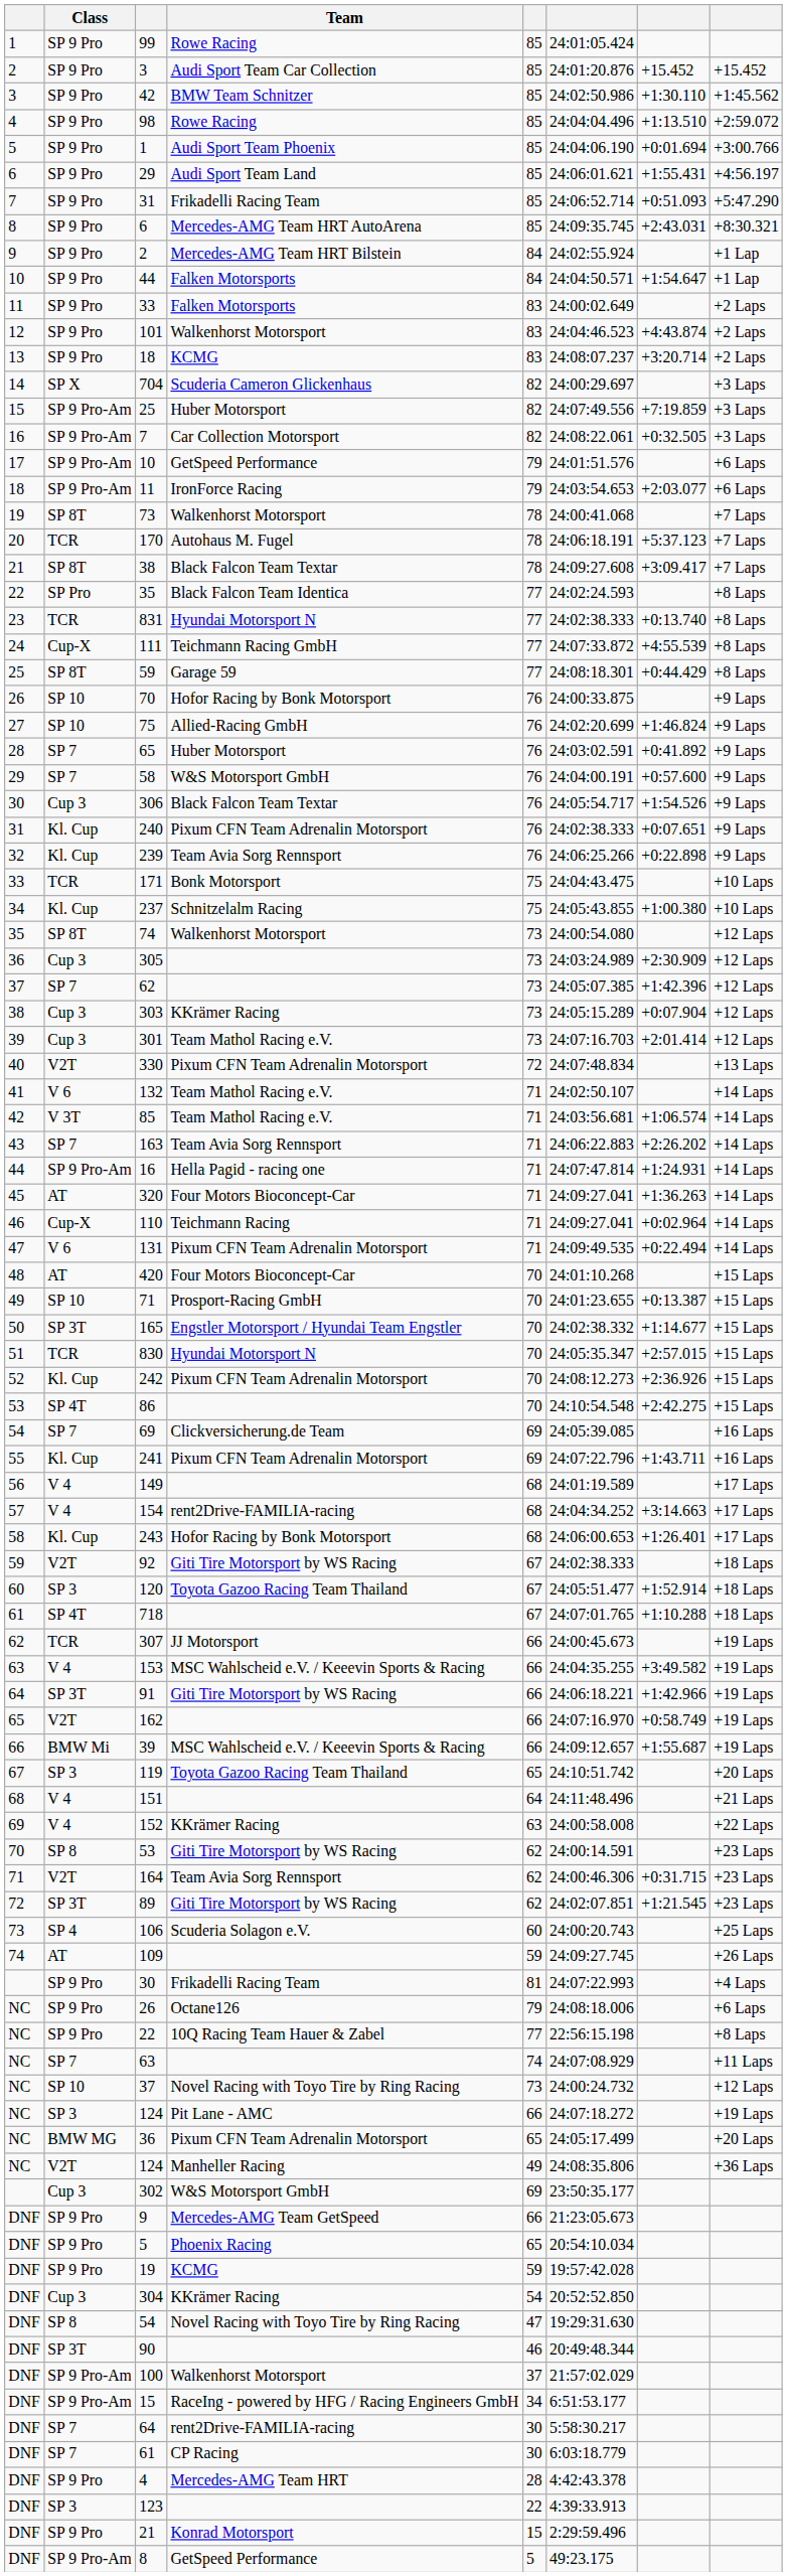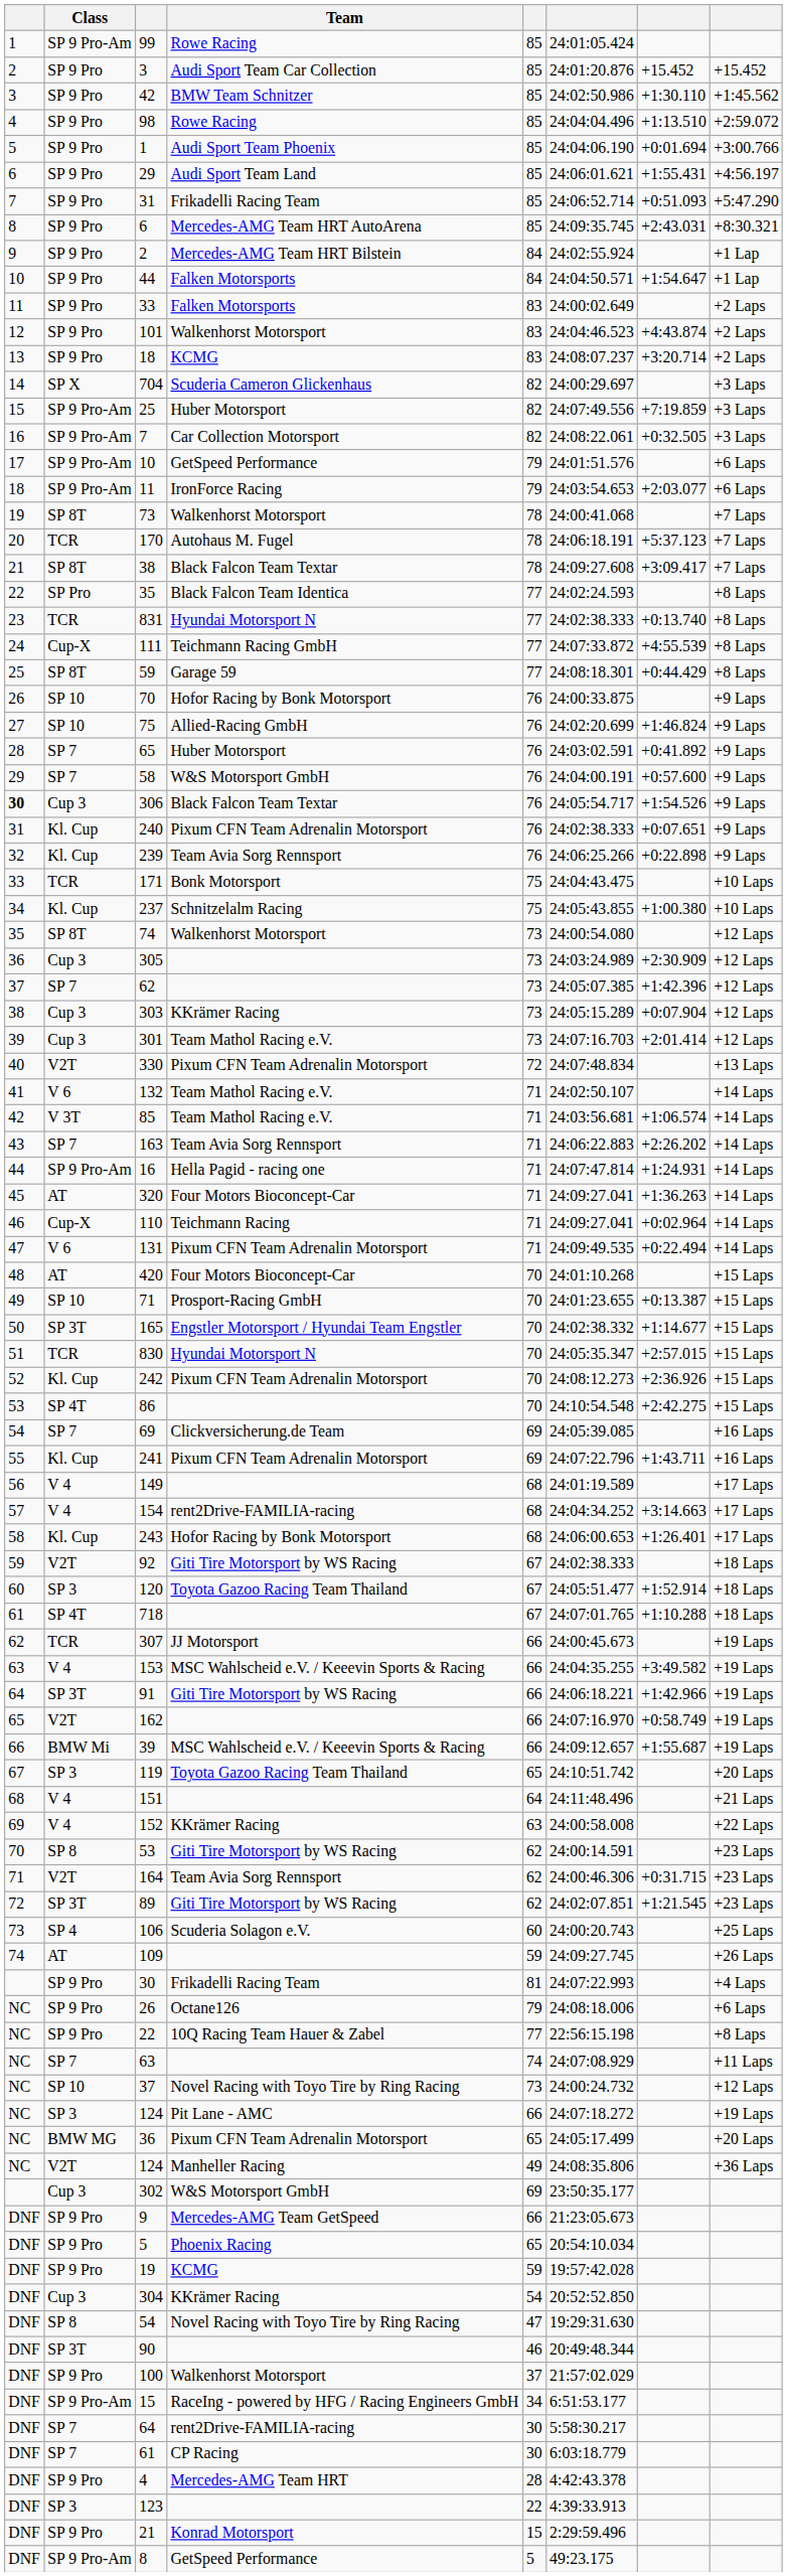99 | Class: SP 9 Pro -> SP 9 Pro-Am
306 | column 1: normal -> bold
100 | Class: SP 9 Pro-Am -> SP 9 Pro
